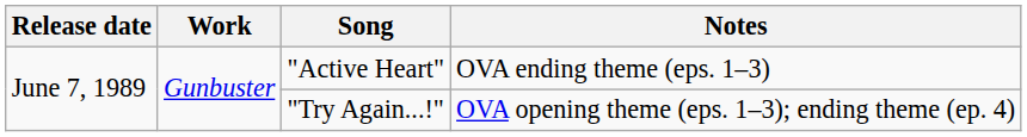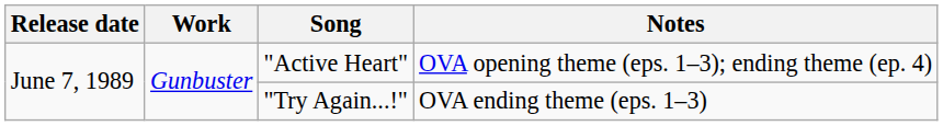"Active Heart" | Notes: OVA ending theme (eps. 1–3) -> OVA opening theme (eps. 1–3); ending theme (ep. 4)
"Try Again...!" | Notes: OVA opening theme (eps. 1–3); ending theme (ep. 4) -> OVA ending theme (eps. 1–3)
